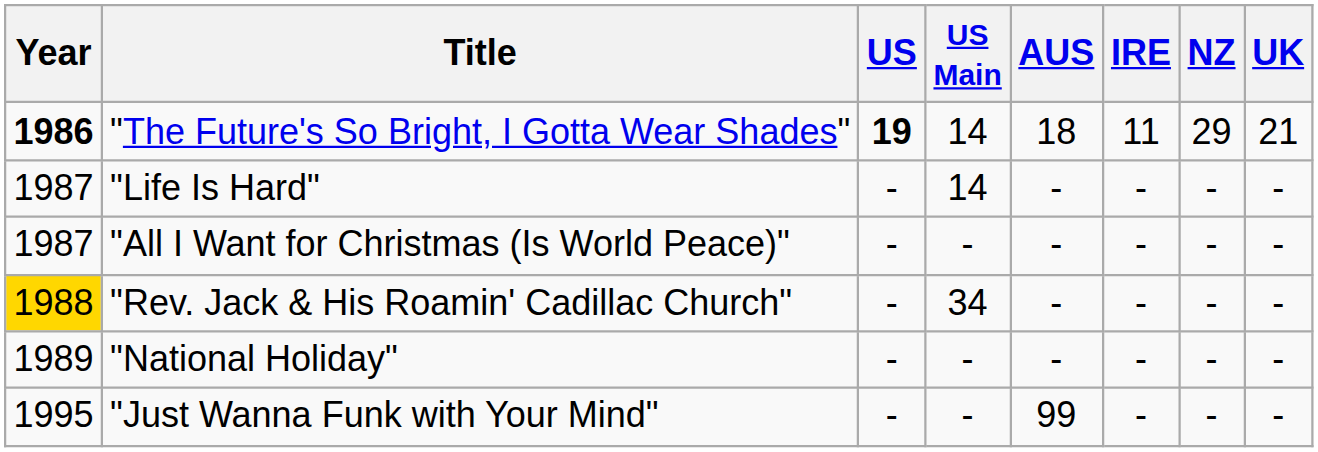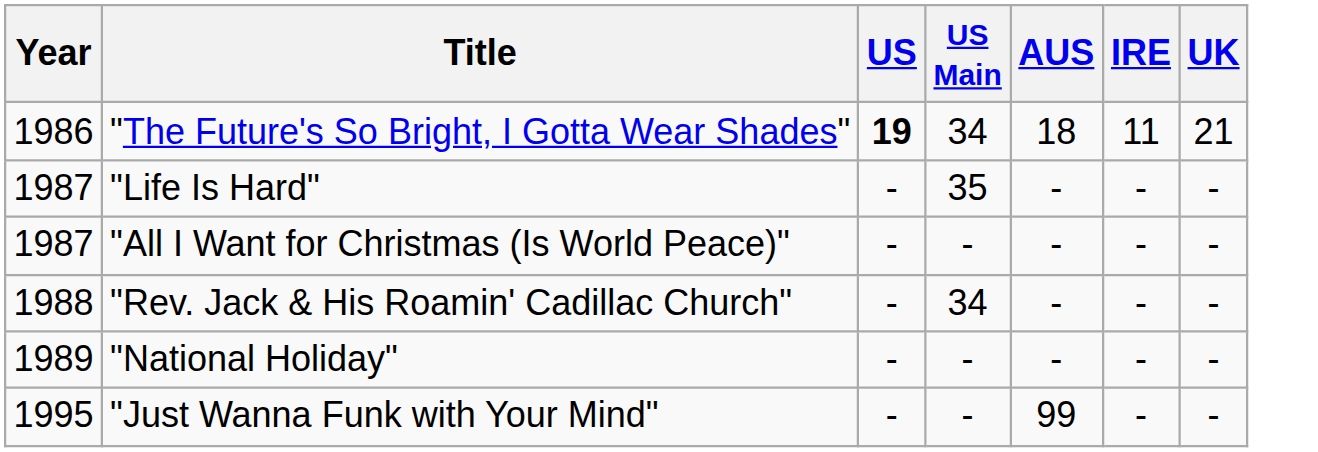- column: NZ | 29 | - | - | - | - | -
"The Future's So Bright, I Gotta Wear Shades" | Year: bold -> normal
"The Future's So Bright, I Gotta Wear Shades" | US Main: 14 -> 34
"Life Is Hard" | US Main: 14 -> 35
"Rev. Jack & His Roamin' Cadillac Church" | Year: gold background -> no background
